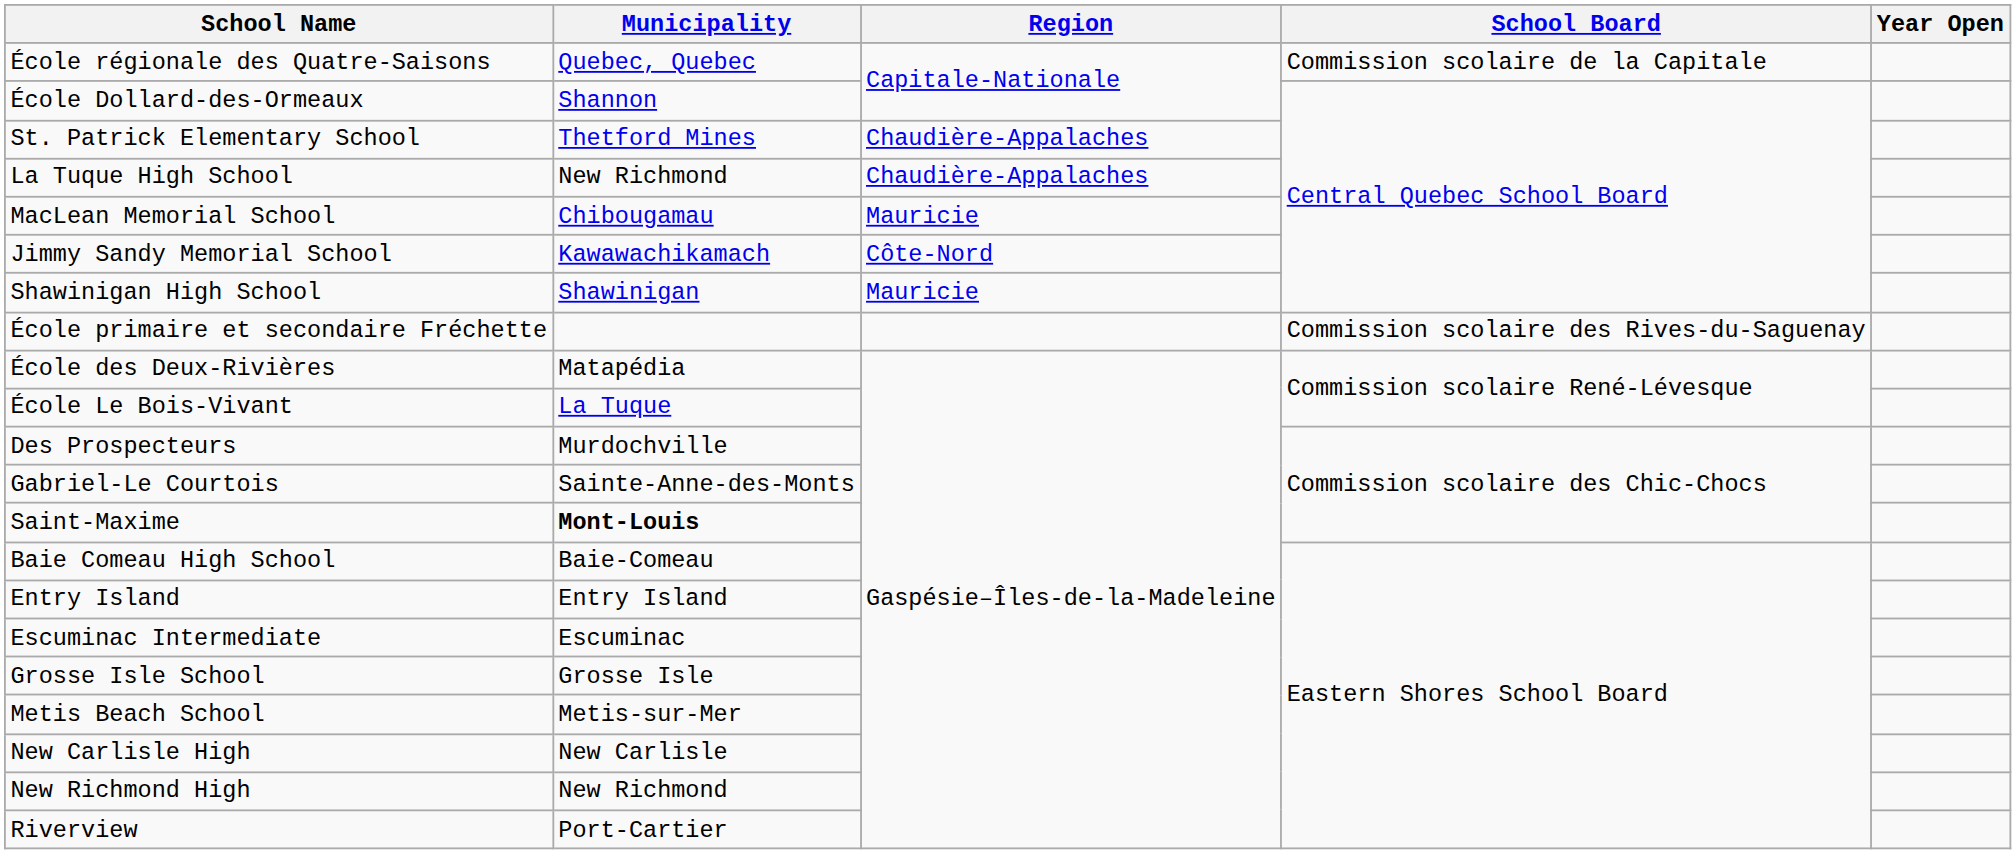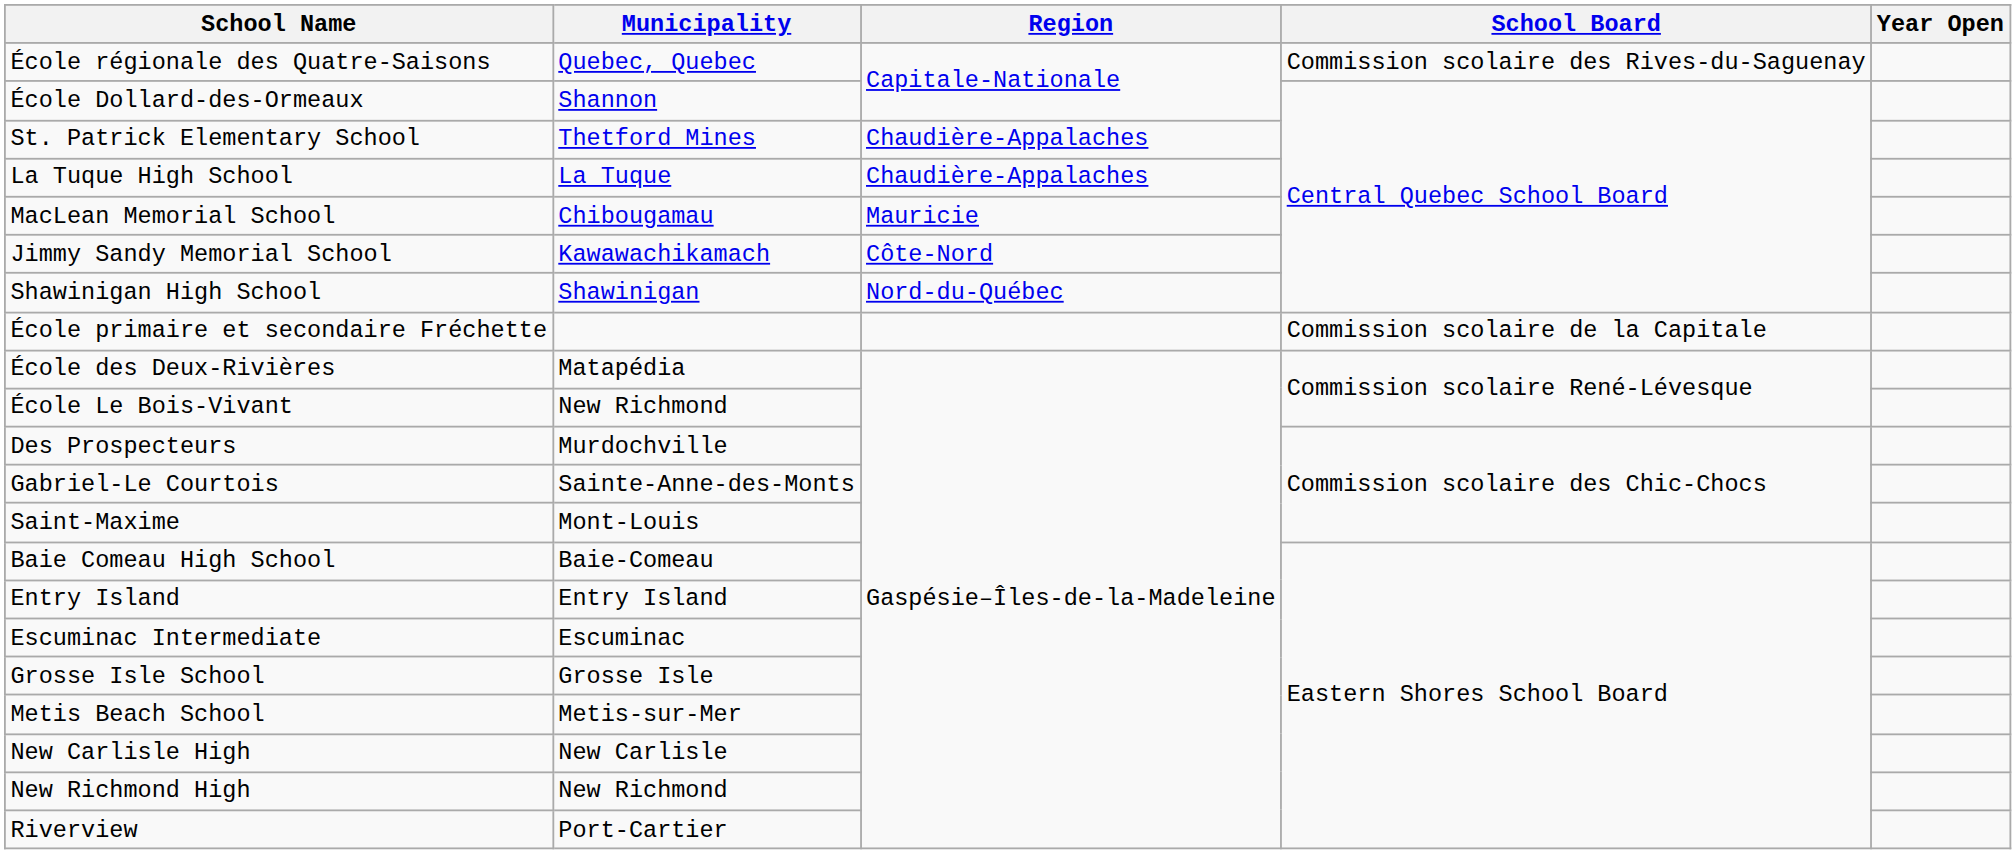École régionale des Quatre-Saisons | School Board: Commission scolaire de la Capitale -> Commission scolaire des Rives-du-Saguenay
La Tuque High School | Municipality: New Richmond -> La Tuque
Shawinigan High School | Region: Mauricie -> Nord-du-Québec
École primaire et secondaire Fréchette | School Board: Commission scolaire des Rives-du-Saguenay -> Commission scolaire de la Capitale
École Le Bois-Vivant | Municipality: La Tuque -> New Richmond
Saint-Maxime | Municipality: bold -> normal
